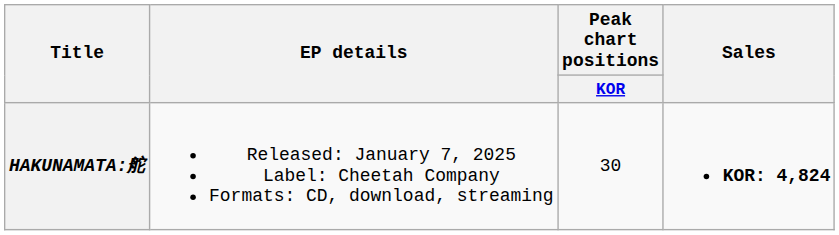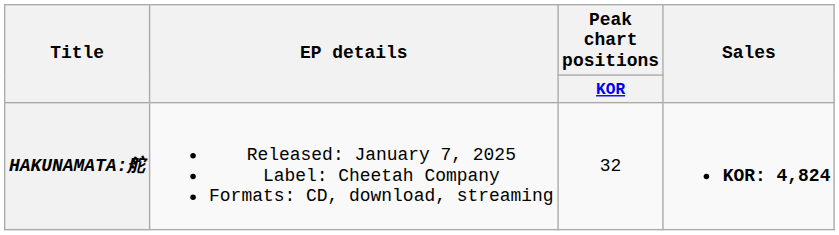HAKUNAMATA:舵 | Peak chart positions / KOR: 30 -> 32
